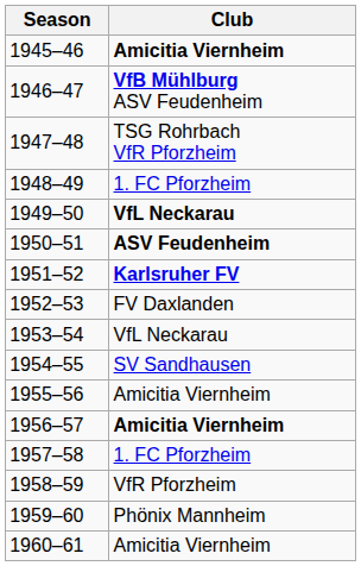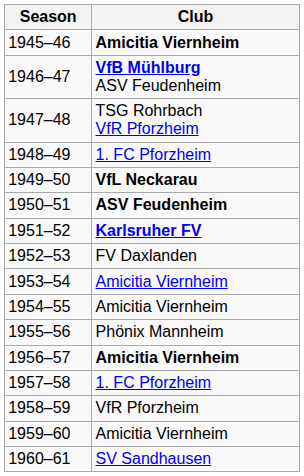1953–54 | Club: VfL Neckarau -> Amicitia Viernheim
1954–55 | Club: SV Sandhausen -> Amicitia Viernheim
1955–56 | Club: Amicitia Viernheim -> Phönix Mannheim
1959–60 | Club: Phönix Mannheim -> Amicitia Viernheim
1960–61 | Club: Amicitia Viernheim -> SV Sandhausen
